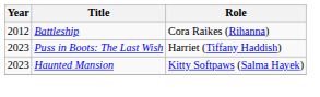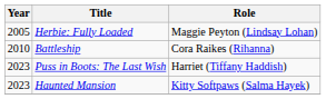+ row: 2005 | Herbie: Fully Loaded | Maggie Peyton (Lindsay Lohan)
Battleship | Year: 2012 -> 2010
